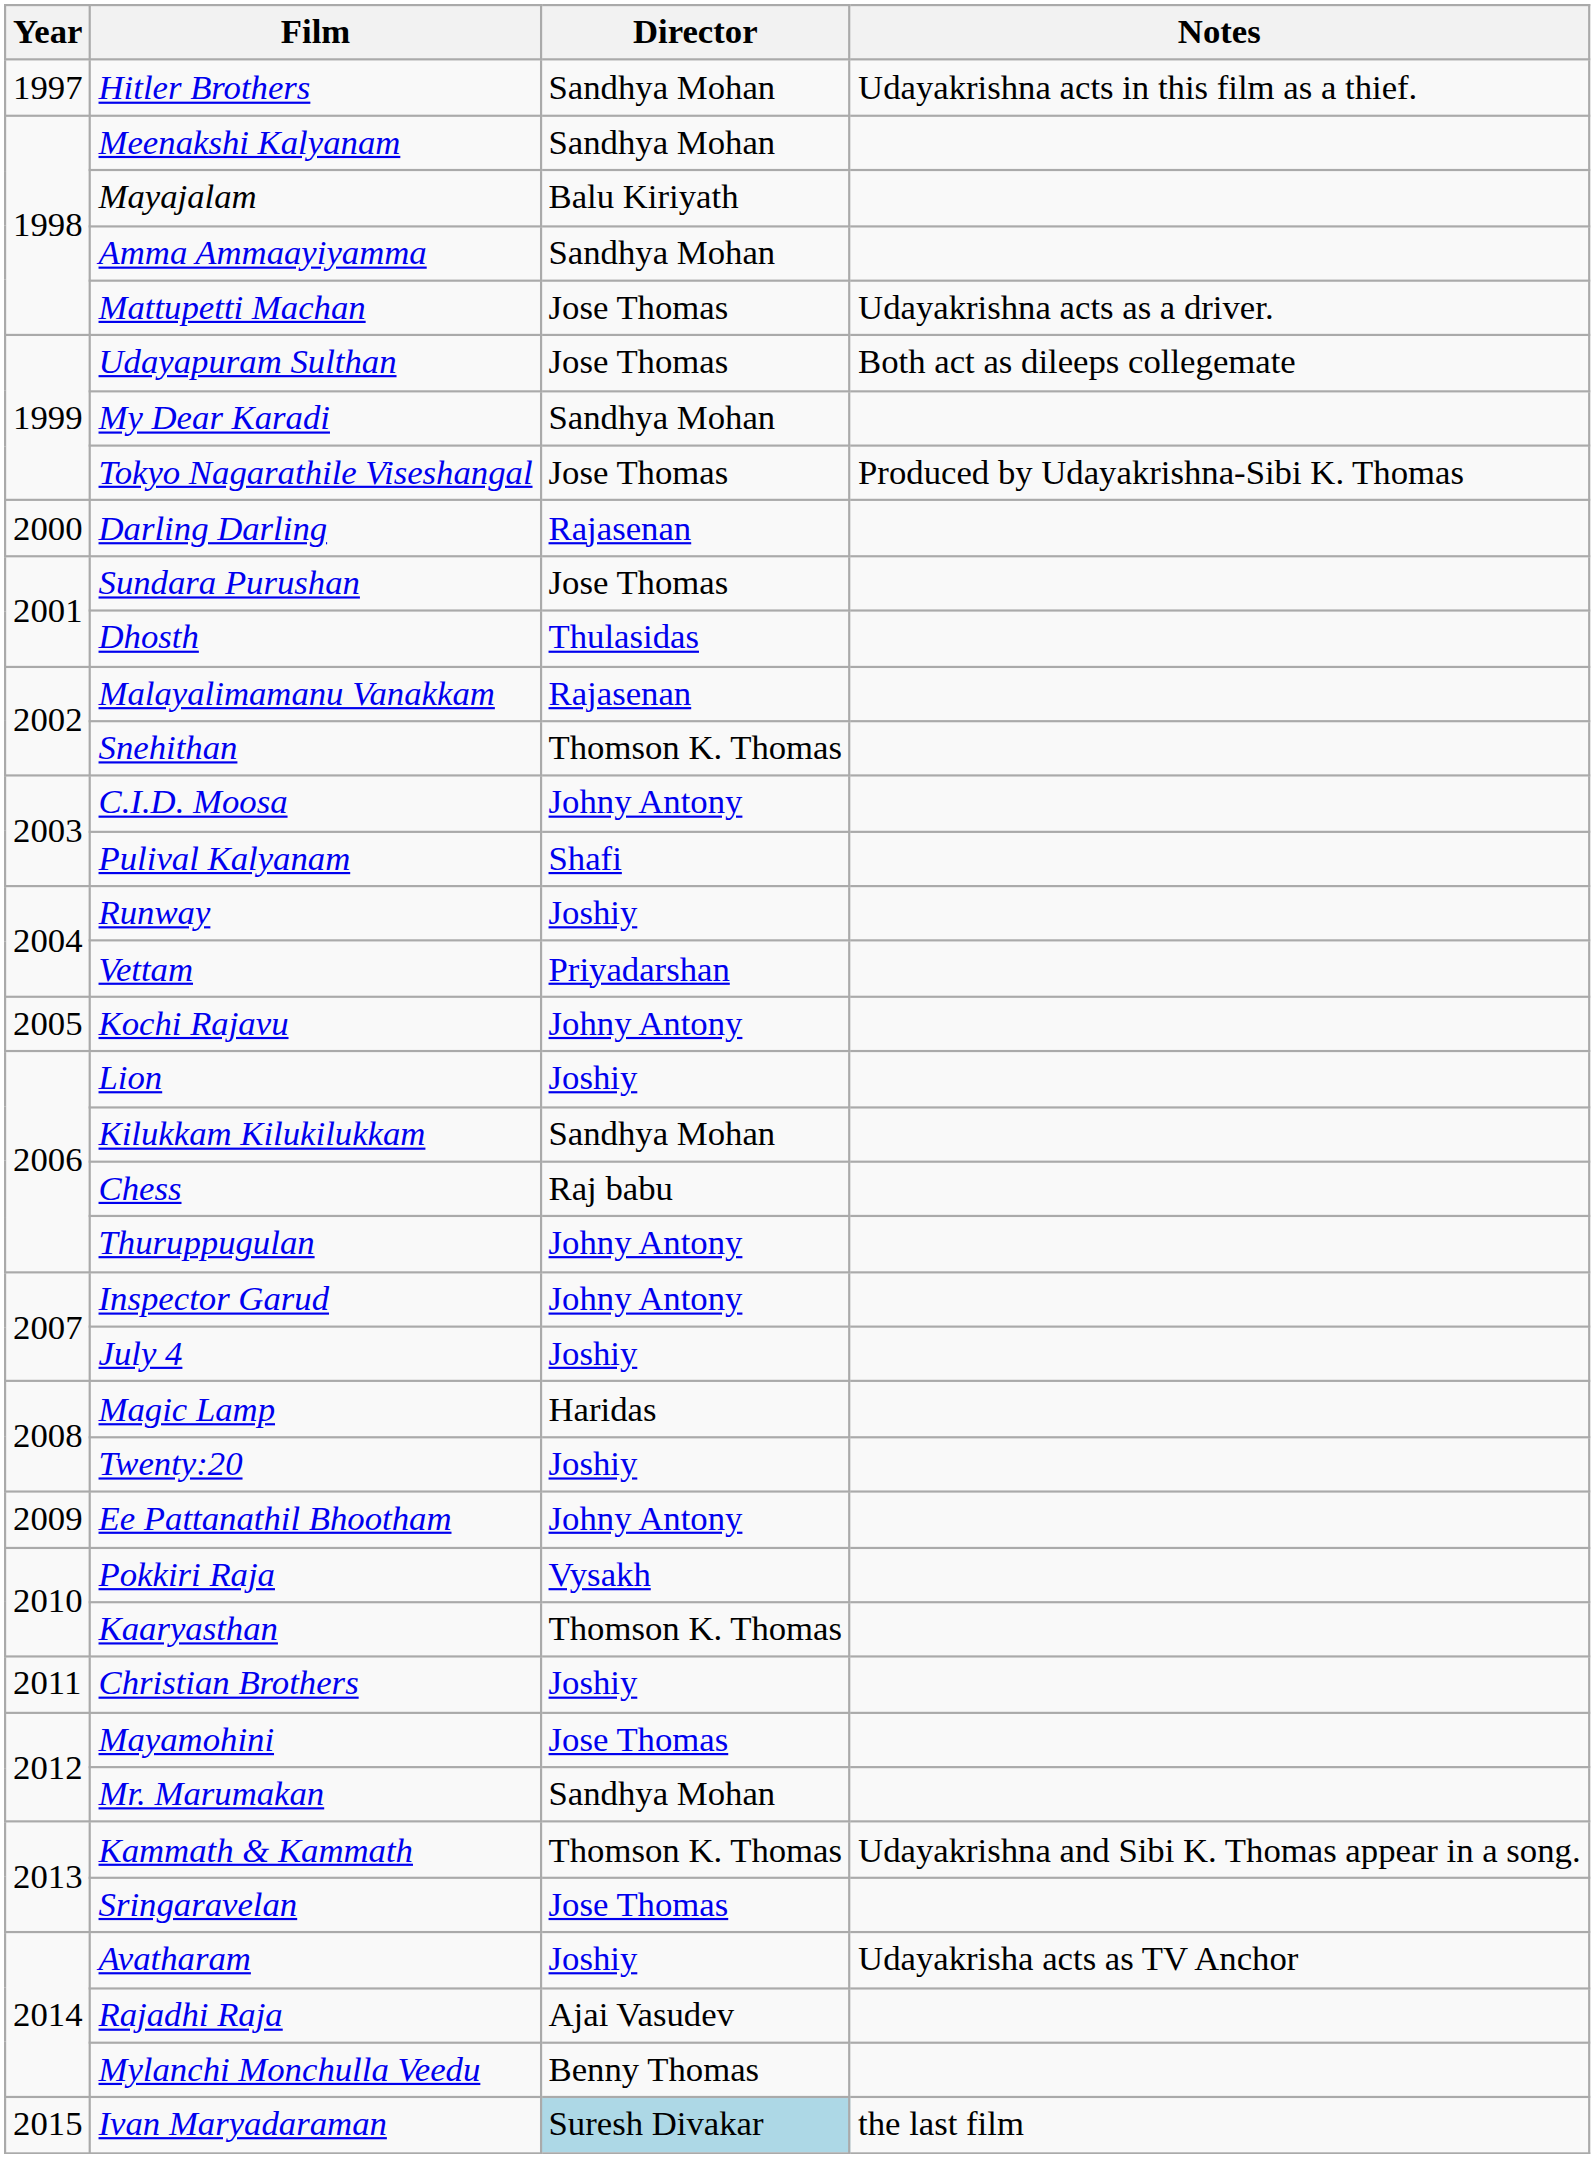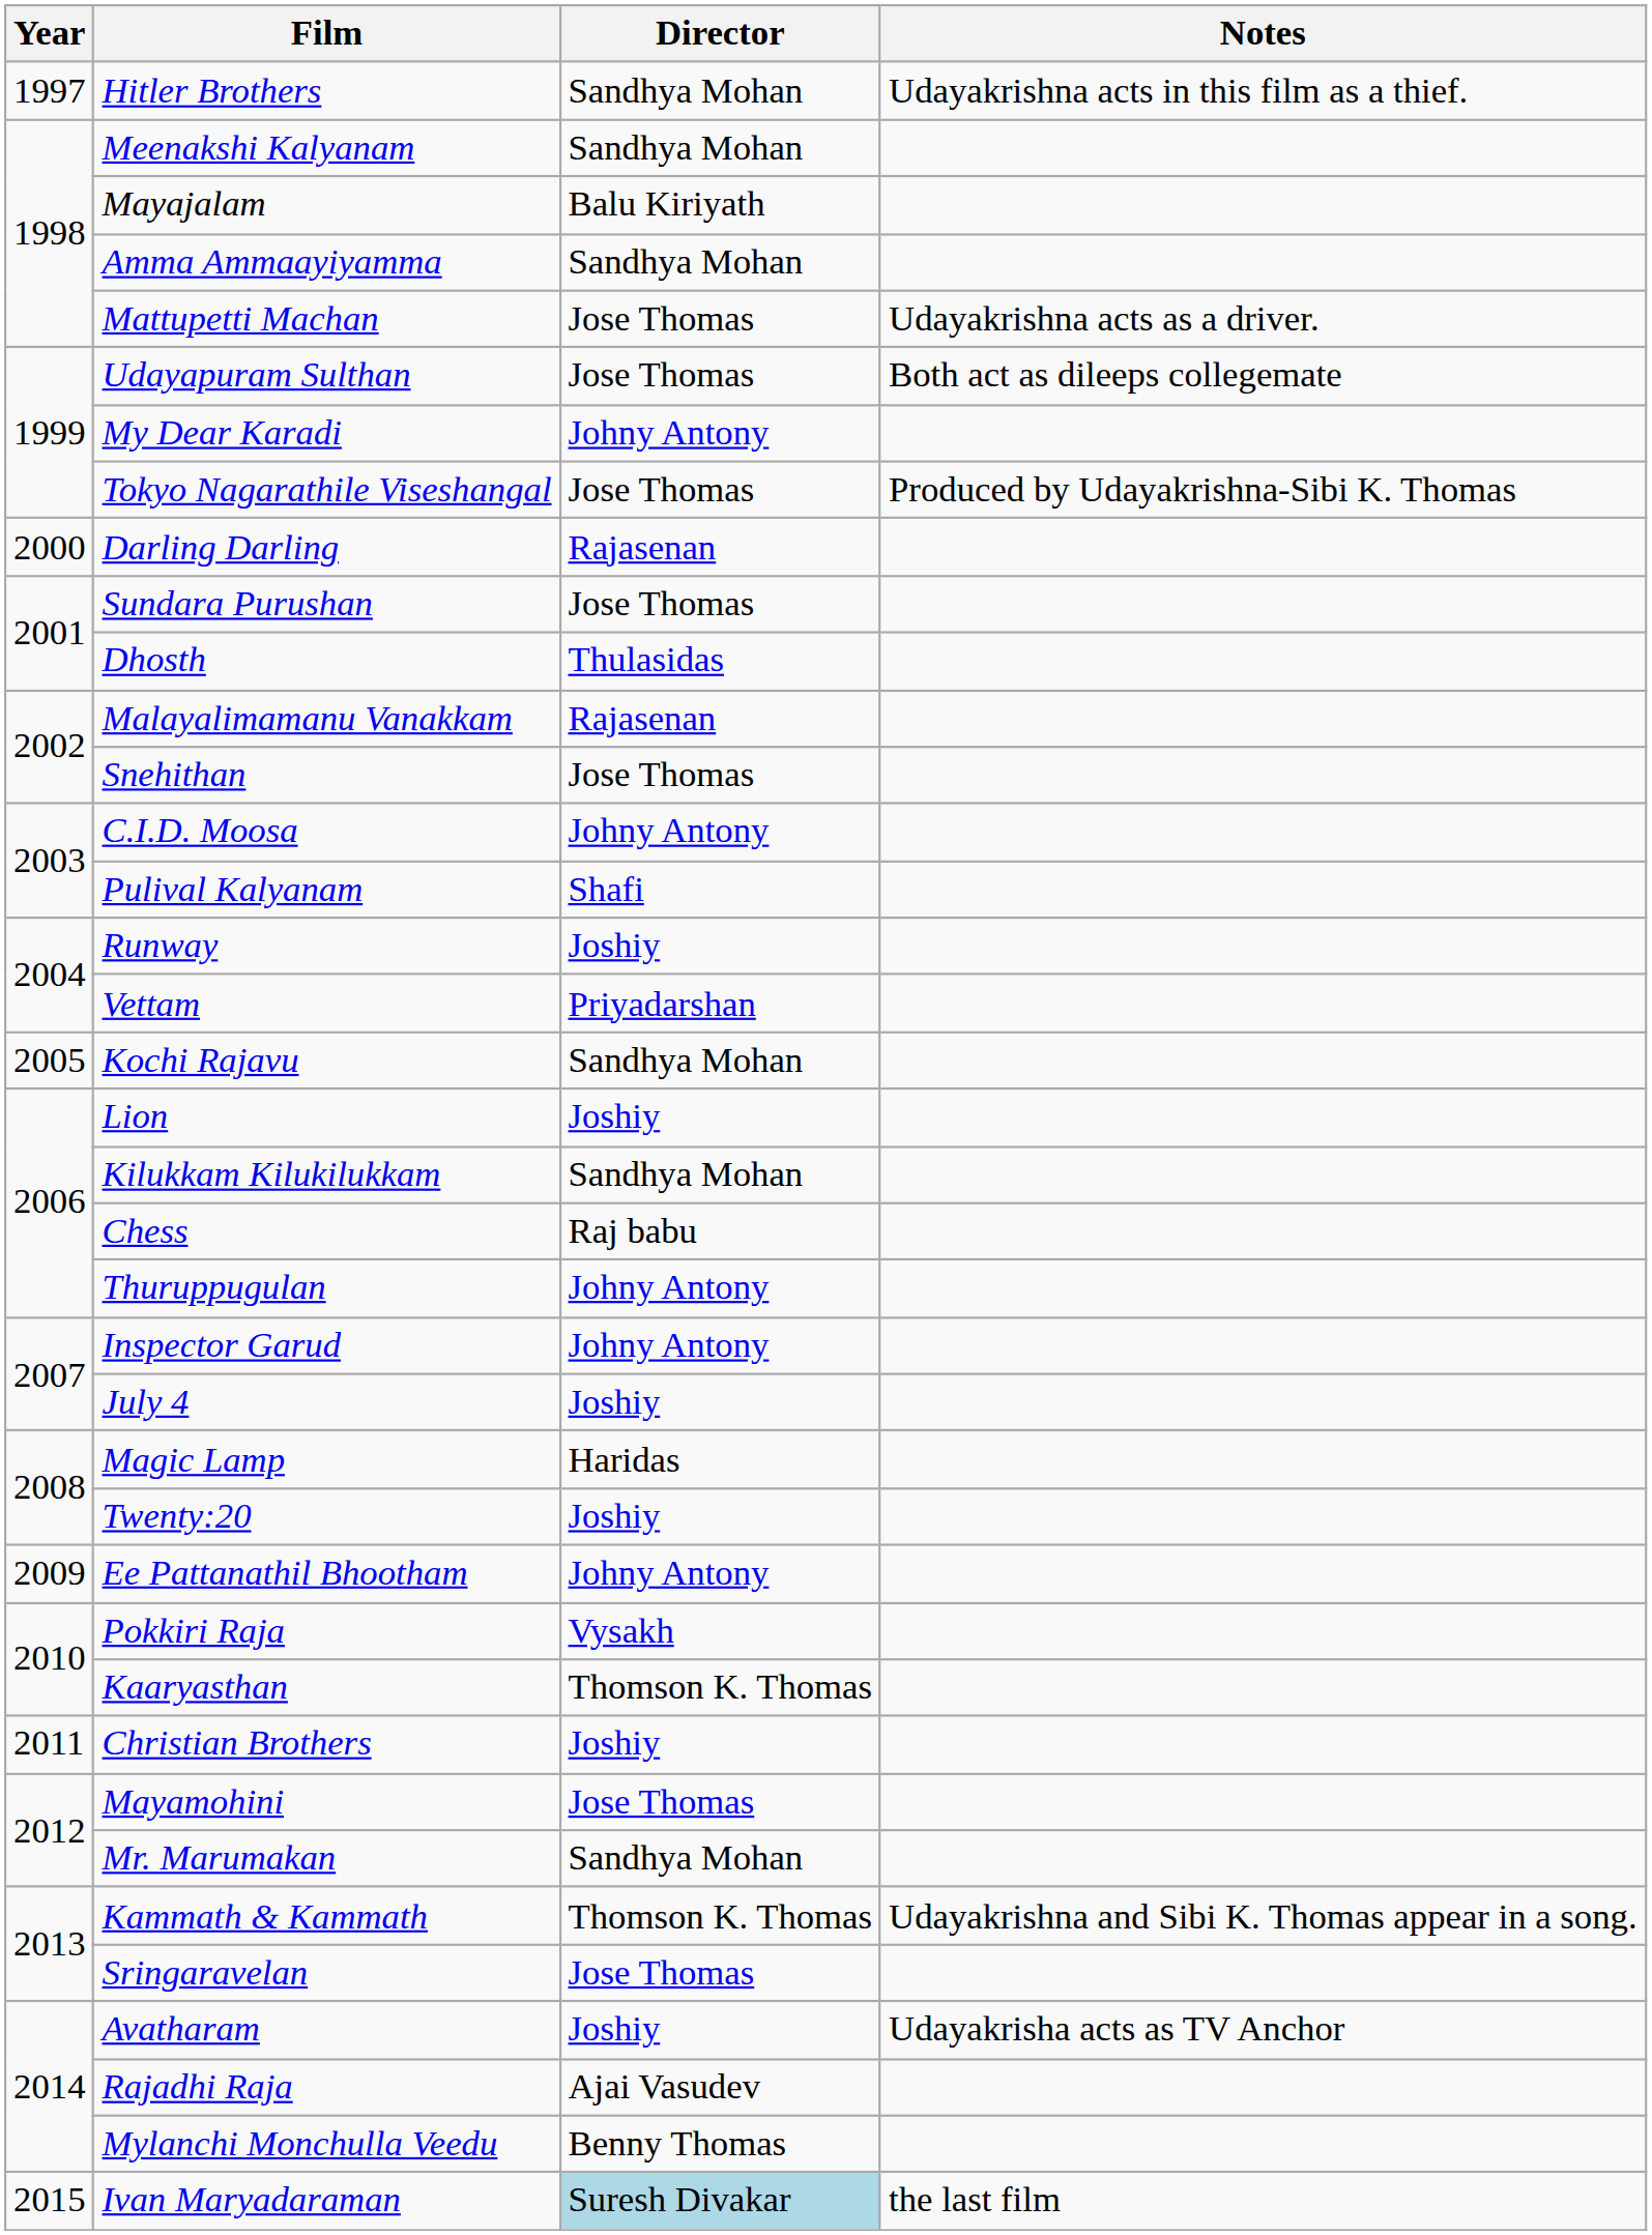My Dear Karadi | Director: Sandhya Mohan -> Johny Antony
Snehithan | Director: Thomson K. Thomas -> Jose Thomas
Kochi Rajavu | Director: Johny Antony -> Sandhya Mohan
